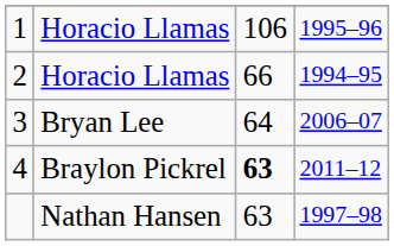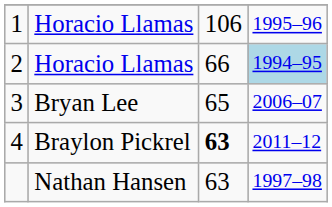2 | column 4: no background -> lightblue background
3 | column 3: 64 -> 65
